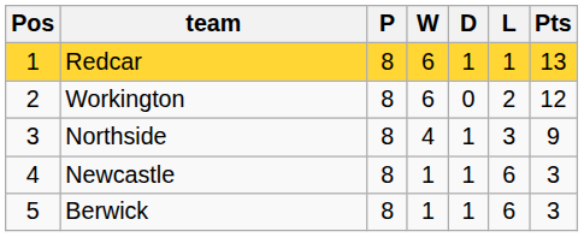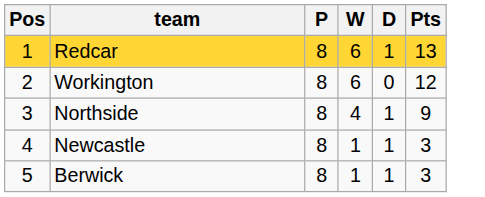- column: L | 1 | 2 | 3 | 6 | 6
